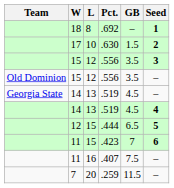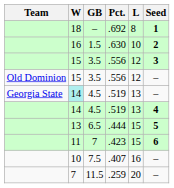columns swapped: L <-> GB
.630 | W: 17 -> 16
Georgia State / .519 | W: no background -> paleturquoise background
.444 | W: 12 -> 13
.407 | W: 11 -> 10
